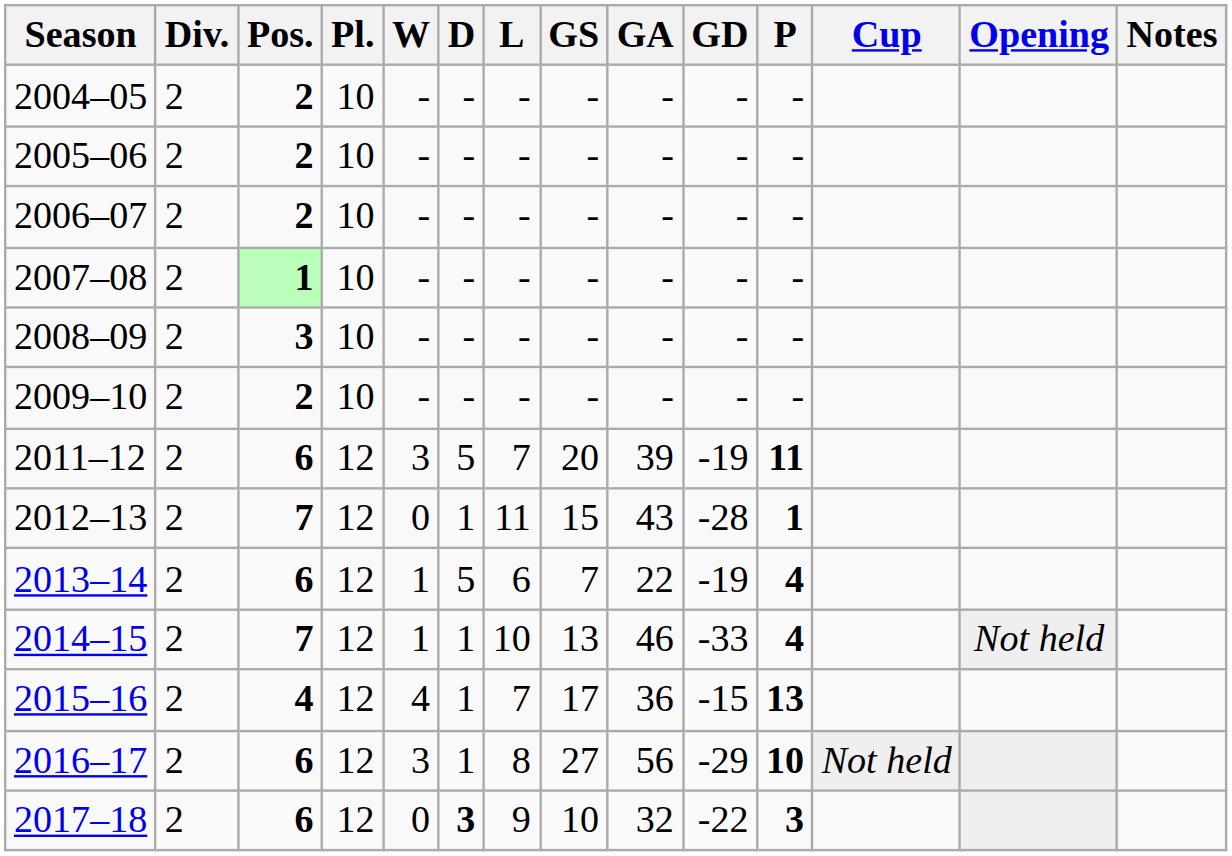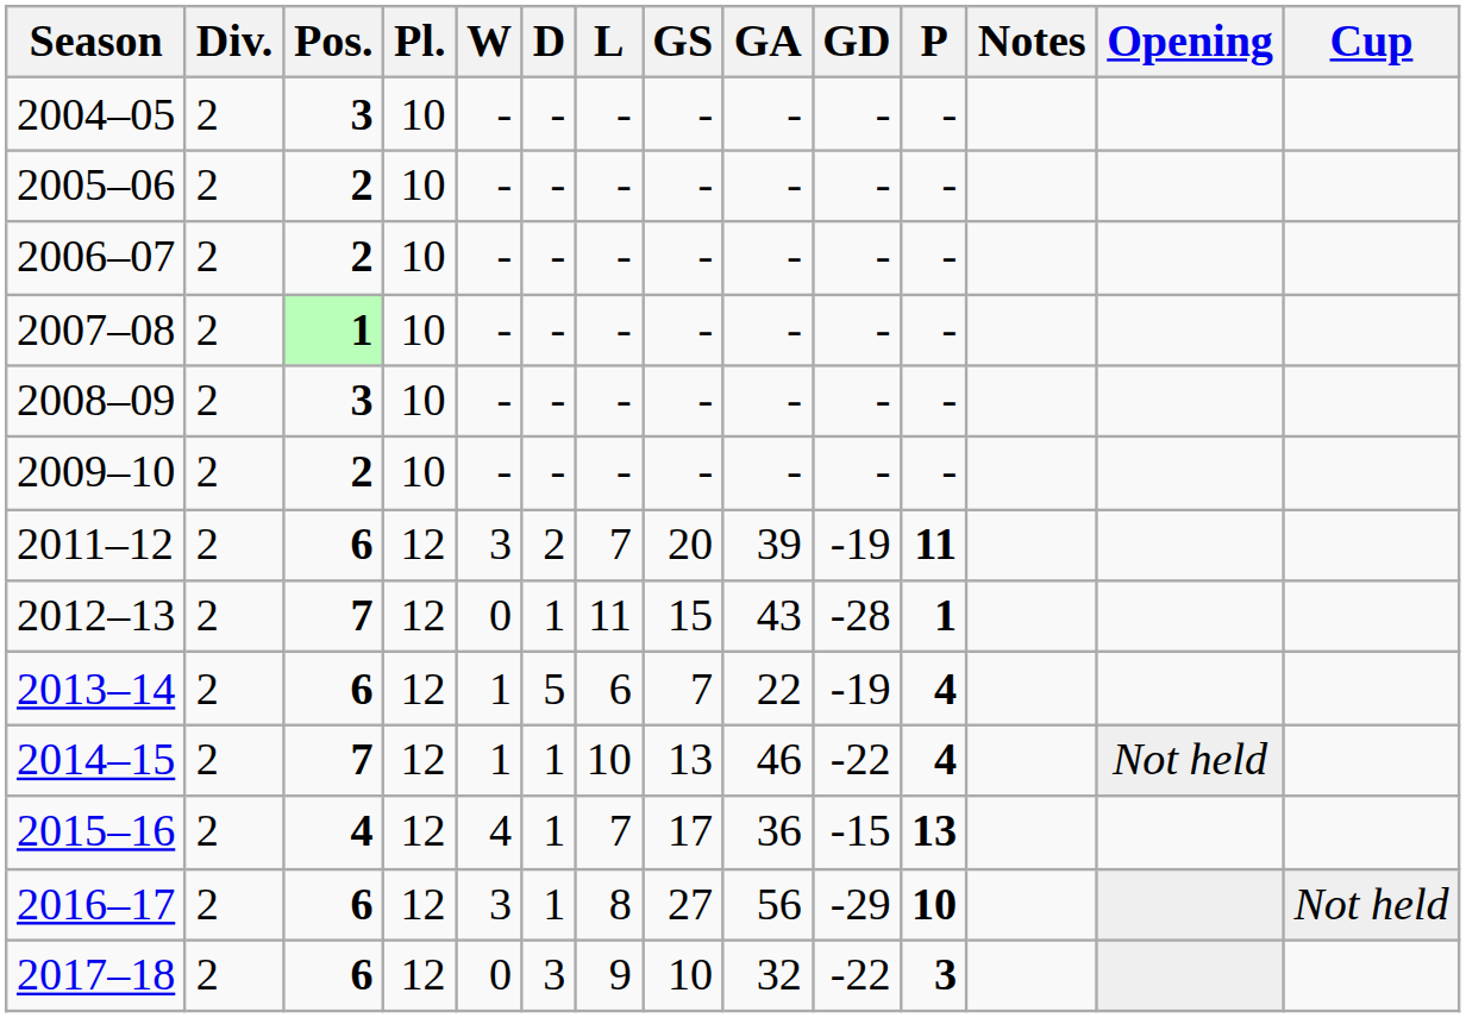columns swapped: Cup <-> Notes
2004–05 | Pos.: 2 -> 3
2011–12 | D: 5 -> 2
2014–15 | GD: -33 -> -22
2017–18 | D: bold -> normal
